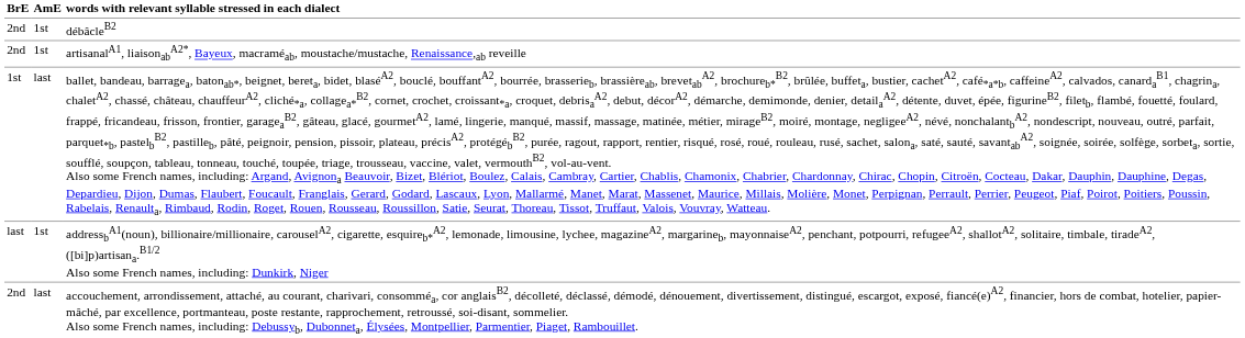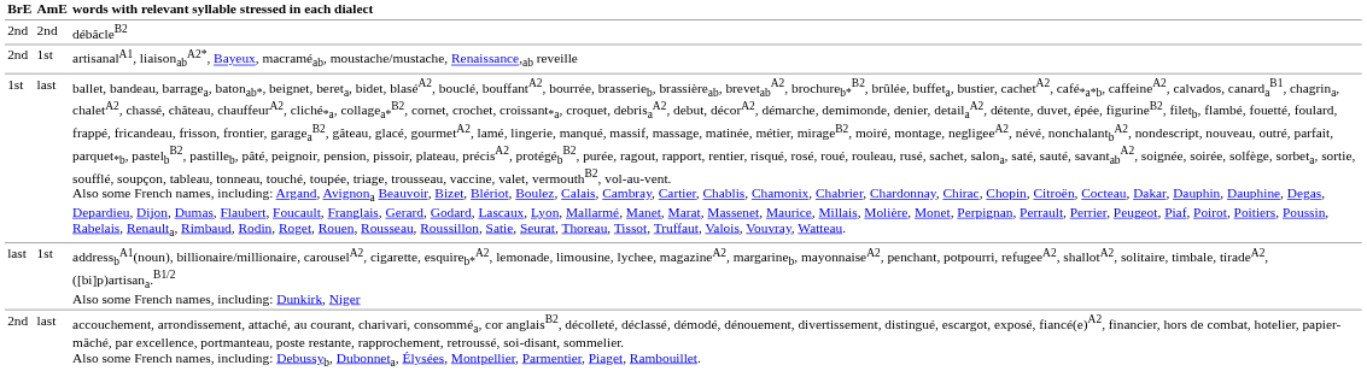débâcleB2 | AmE: 1st -> 2nd
